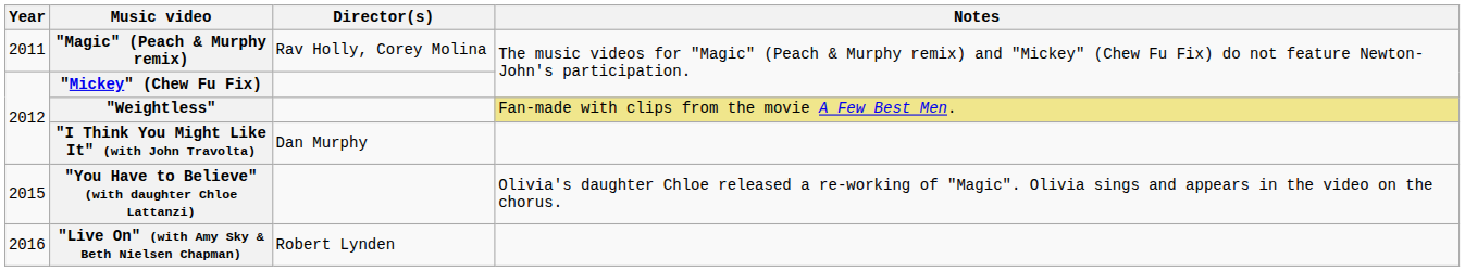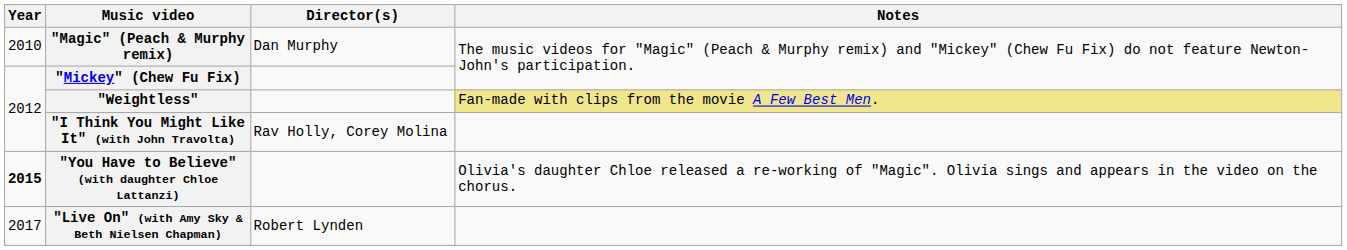"Magic" (Peach & Murphy remix) | Year: 2011 -> 2010
"Magic" (Peach & Murphy remix) | Director(s): Rav Holly, Corey Molina -> Dan Murphy
"I Think You Might Like It" (with John Travolta) | Director(s): Dan Murphy -> Rav Holly, Corey Molina
"You Have to Believe" (with daughter Chloe Lattanzi) | Year: normal -> bold
"Live On" (with Amy Sky & Beth Nielsen Chapman) | Year: 2016 -> 2017
